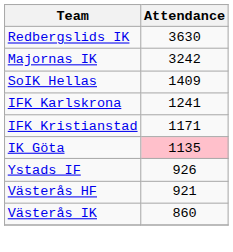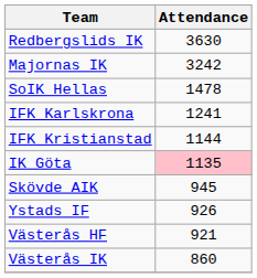SoIK Hellas | Attendance: 1409 -> 1478
IFK Kristianstad | Attendance: 1171 -> 1144
+ row: Skövde AIK | 945
